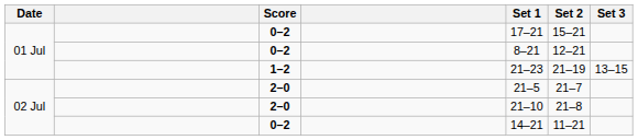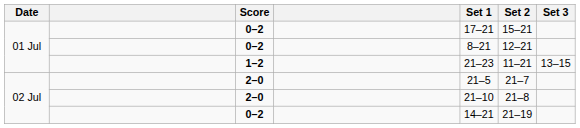1–2 | Set 2: 21–19 -> 11–21
02 Jul / 0–2 | Set 2: 11–21 -> 21–19
